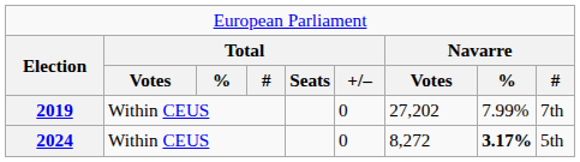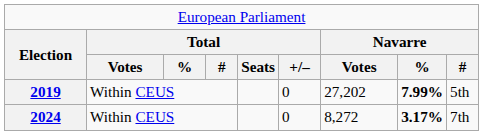2019 | column 8: normal -> bold
2019 | column 9: 7th -> 5th
2024 | column 9: 5th -> 7th
